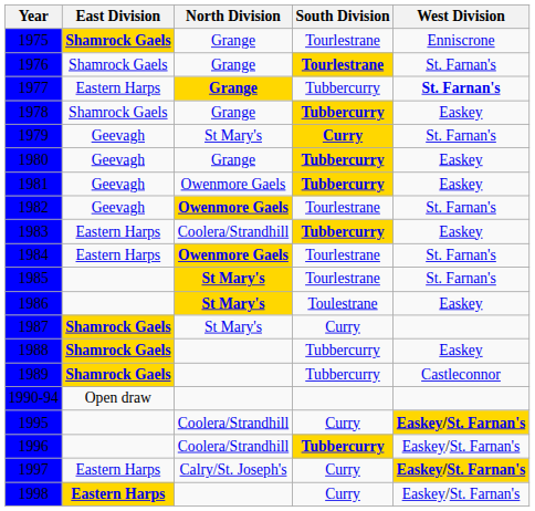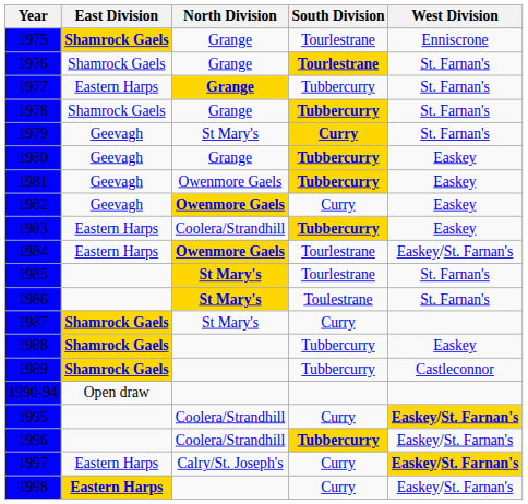1977 | West Division: bold -> normal
1978 | West Division: Easkey -> St. Farnan's
1982 | South Division: Tourlestrane -> Curry
1982 | West Division: St. Farnan's -> Easkey
1984 | West Division: St. Farnan's -> Easkey/St. Farnan's
1986 | West Division: Easkey -> St. Farnan's
